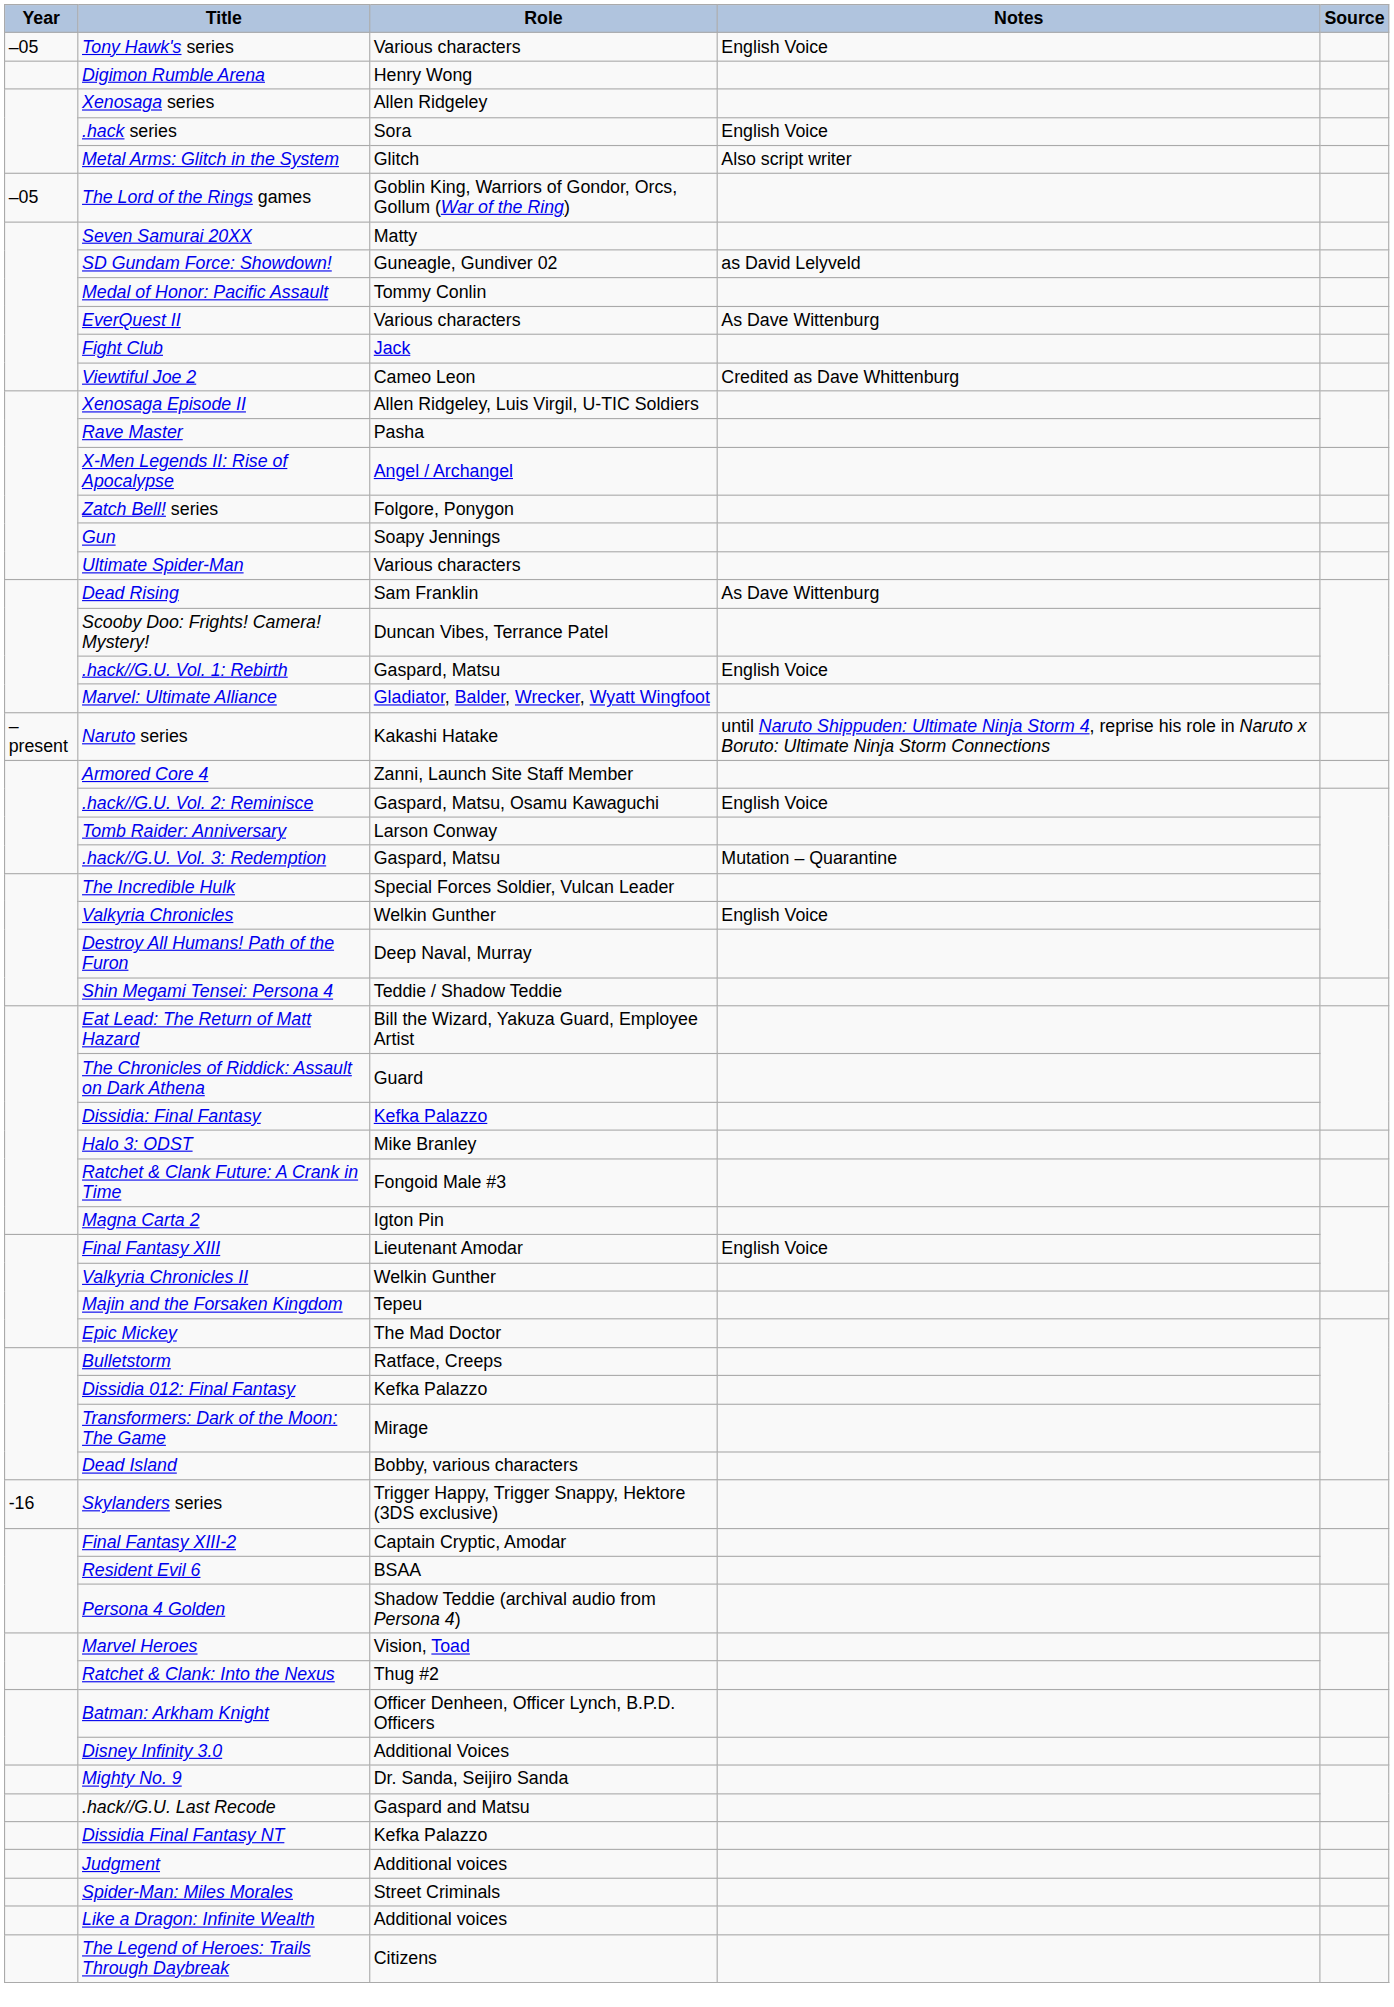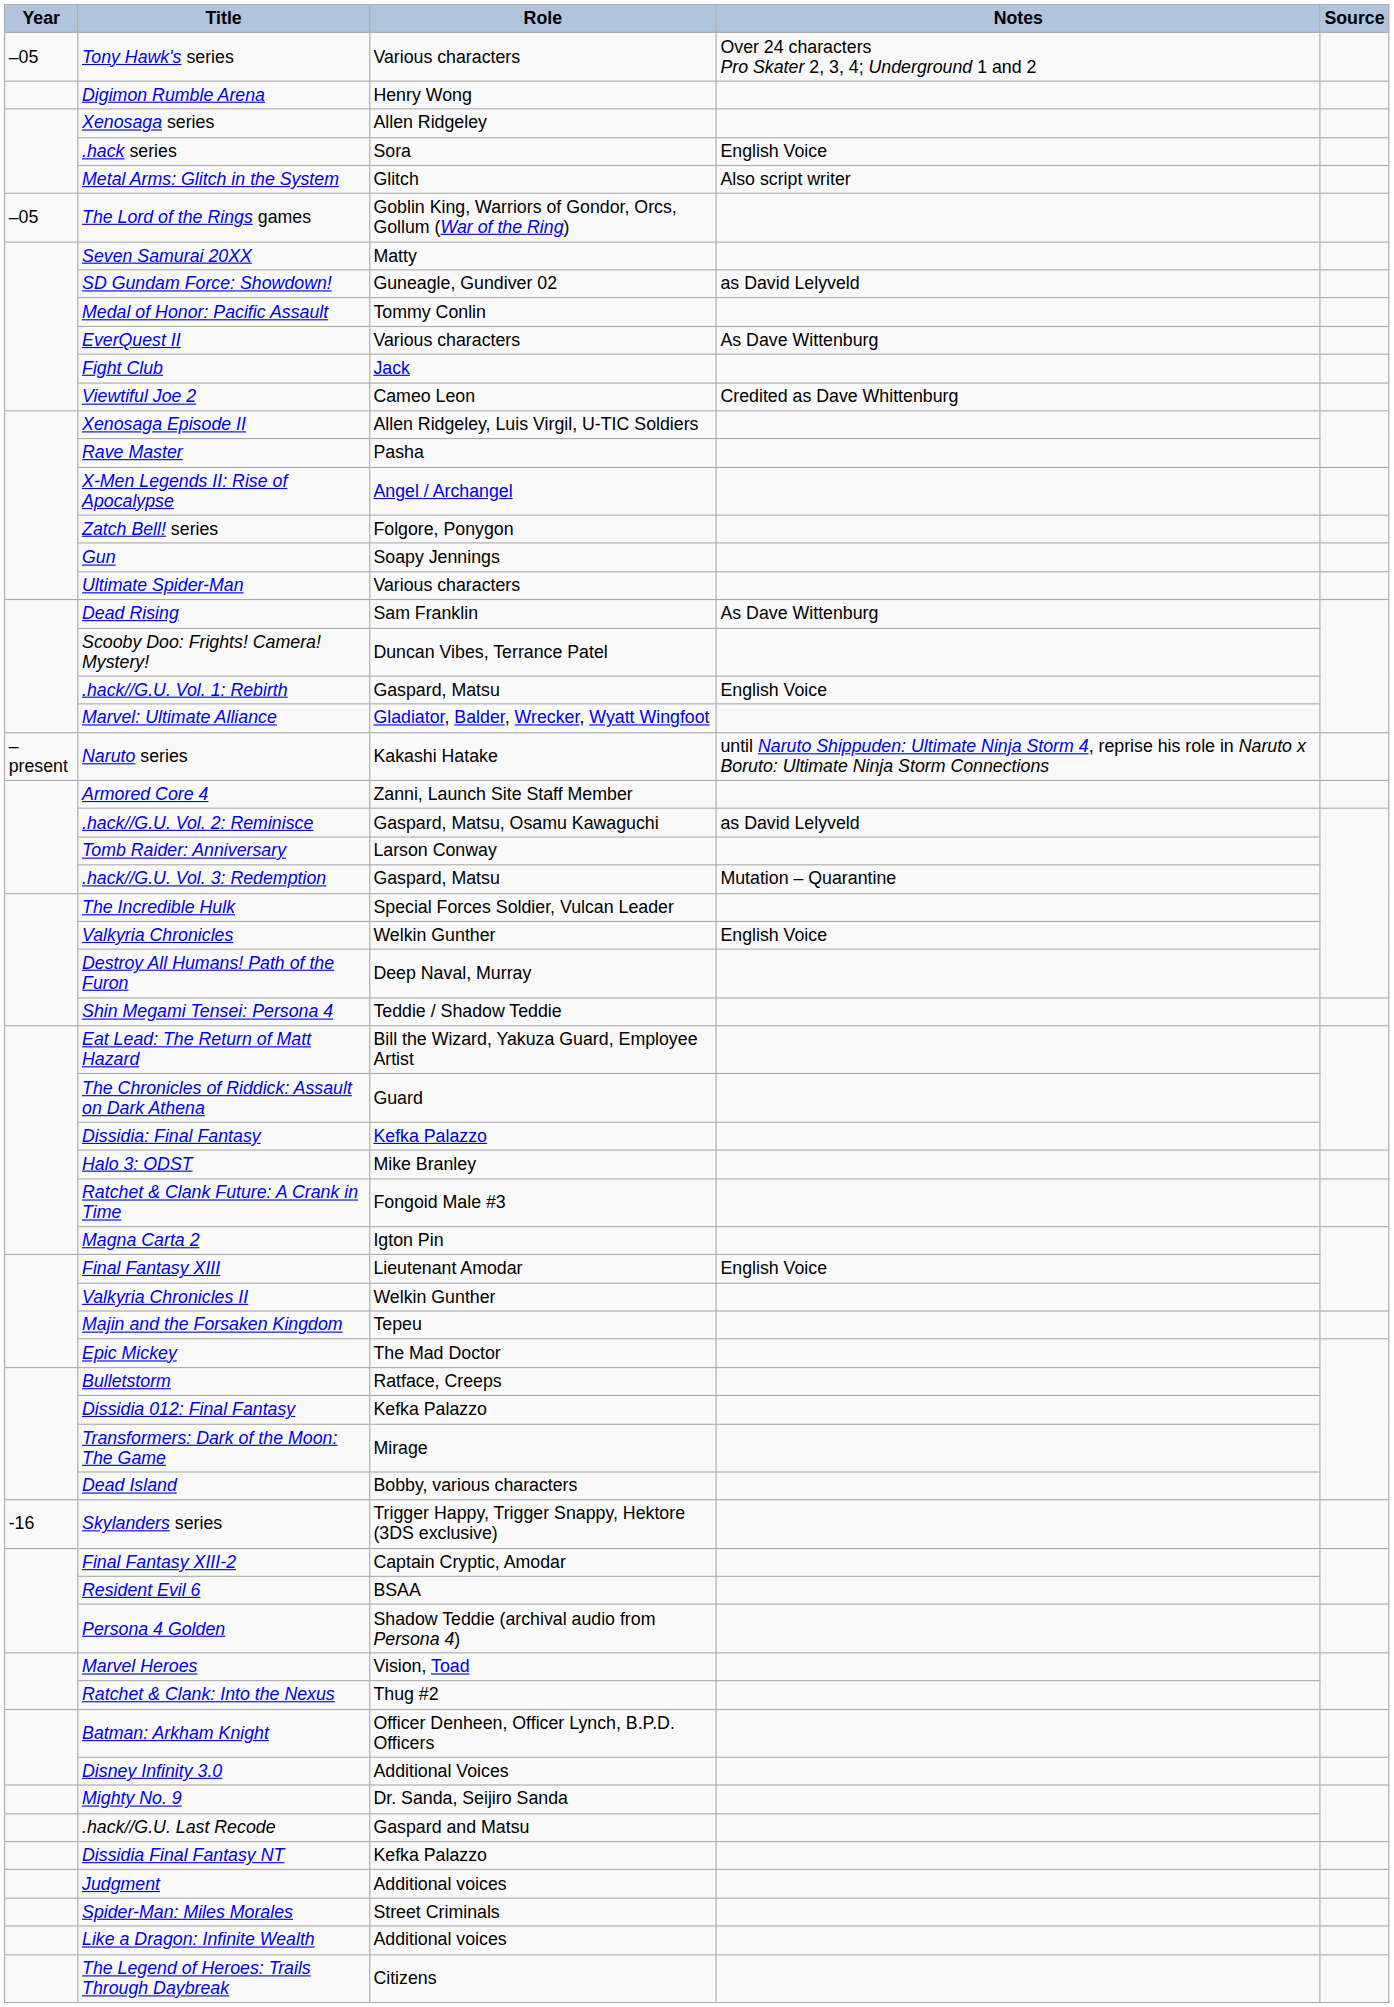Tony Hawk's series | Notes: English Voice -> Over 24 characters Pro Skater 2, 3, 4; Underground 1 and 2
.hack//G.U. Vol. 2: Reminisce | Notes: English Voice -> as David Lelyveld
